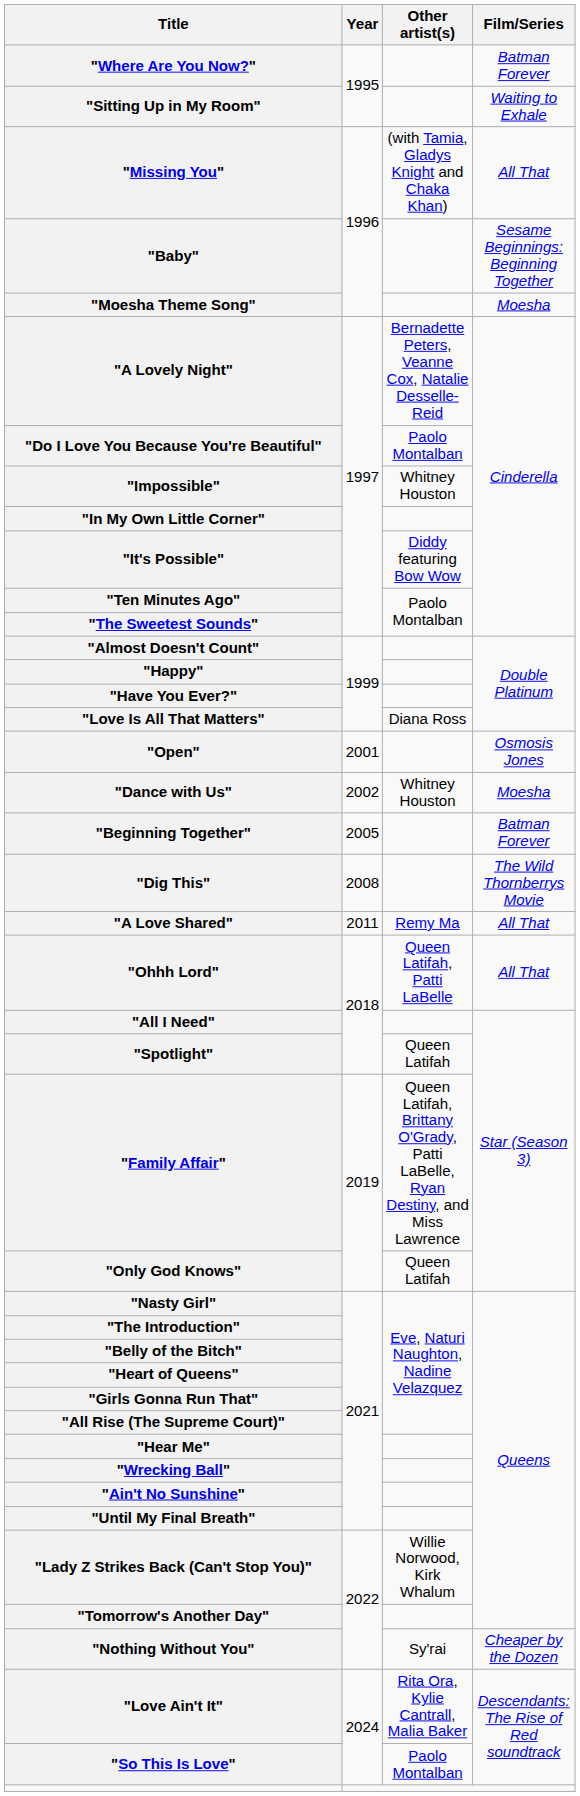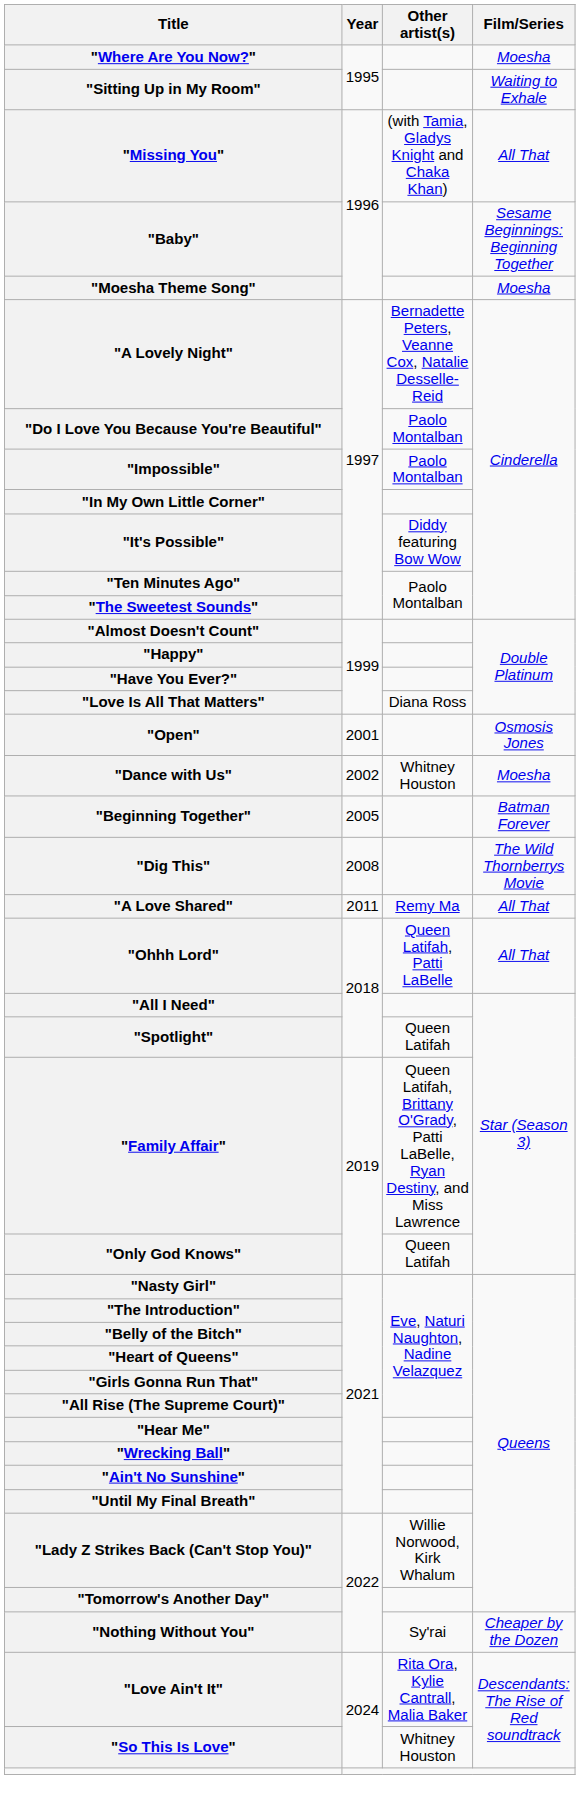"Where Are You Now?" | Film/Series: Batman Forever -> Moesha
"Impossible" | Other artist(s): Whitney Houston -> Paolo Montalban
"So This Is Love" | Other artist(s): Paolo Montalban -> Whitney Houston
